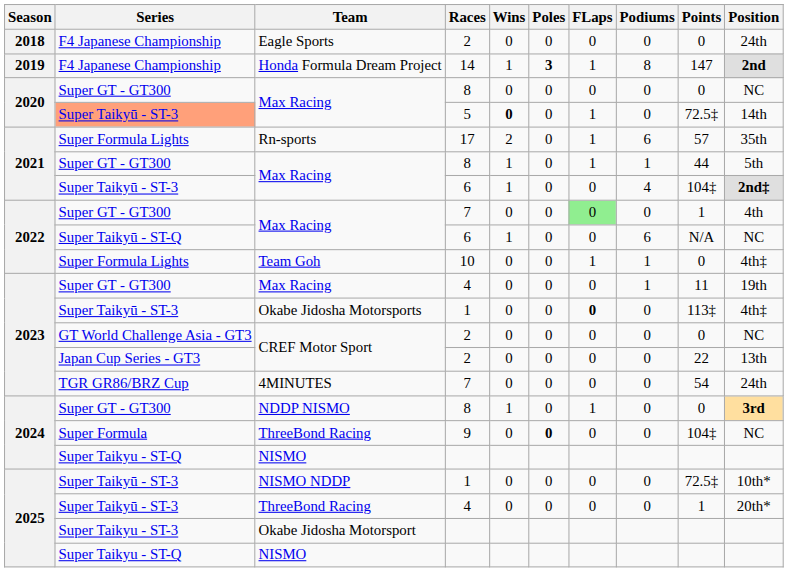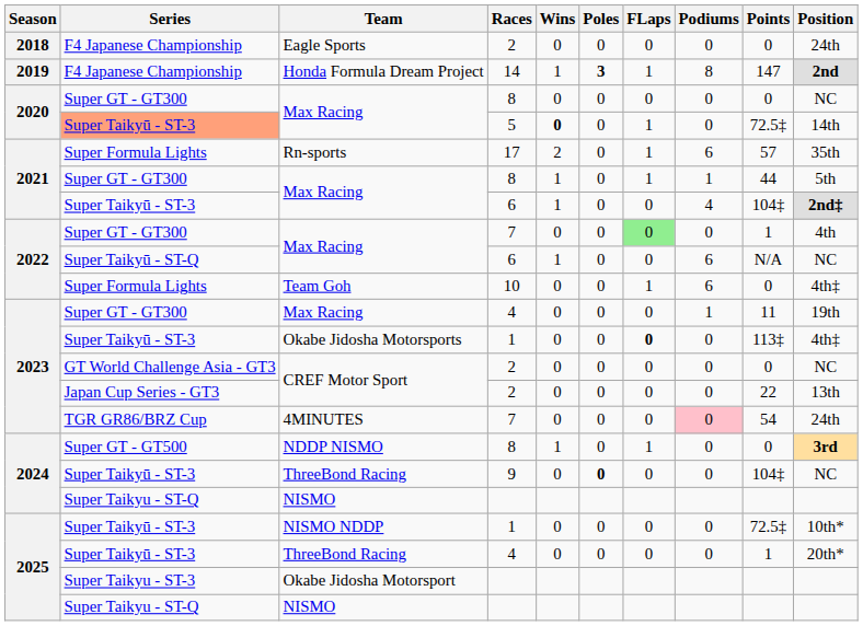Team Goh | Podiums: 1 -> 6
4MINUTES | Podiums: no background -> pink background
NDDP NISMO | Series: Super GT - GT300 -> Super GT - GT500
ThreeBond Racing / 9 | Series: Super Formula -> Super Taikyū - ST-3
